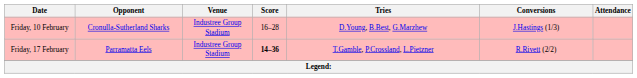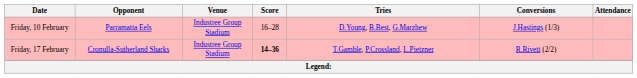Friday, 10 February | Opponent: Cronulla-Sutherland Sharks -> Parramatta Eels
Friday, 17 February | Opponent: Parramatta Eels -> Cronulla-Sutherland Sharks
